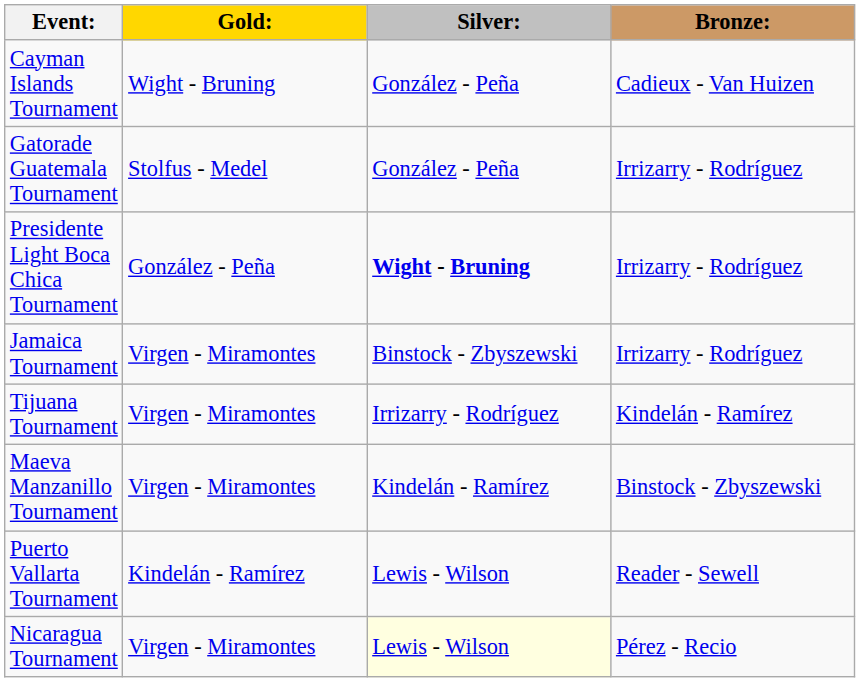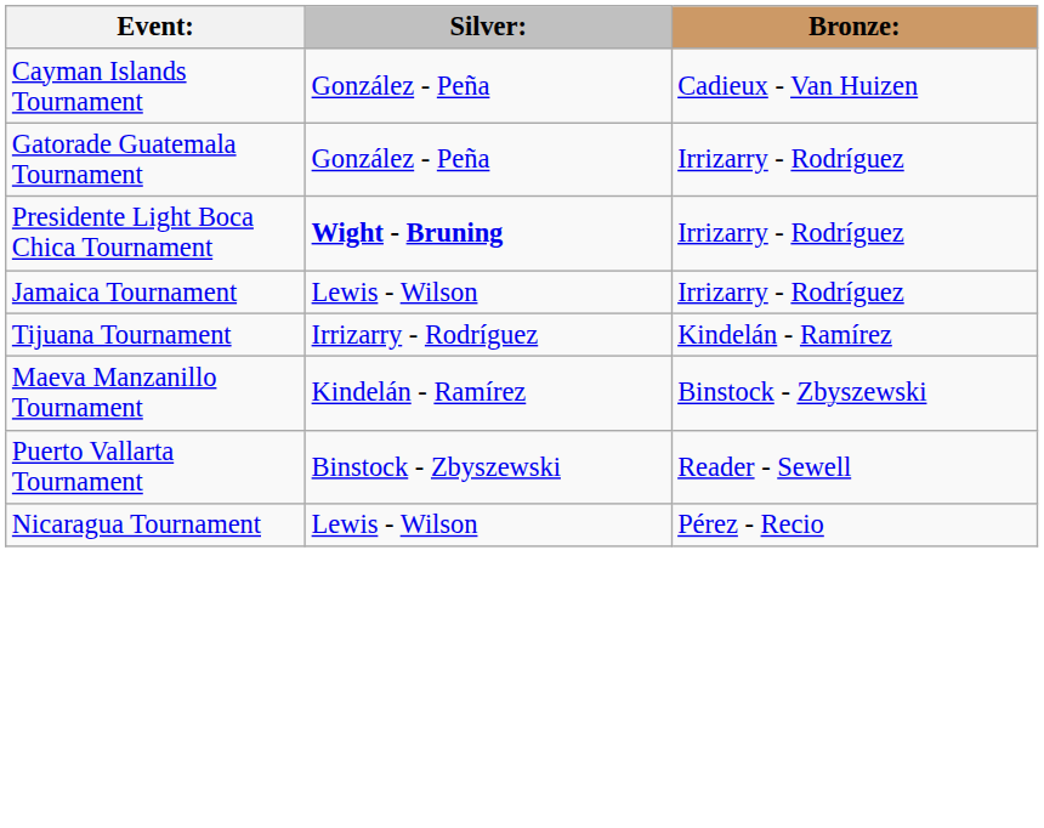- column: Gold: | Wight - Bruning | Stolfus - Medel | González - Peña | Virgen - Miramontes | Virgen - Miramontes | Virgen - Miramontes | Kindelán - Ramírez | Virgen - Miramontes
Jamaica Tournament | Silver:: Binstock - Zbyszewski -> Lewis - Wilson
Puerto Vallarta Tournament | Silver:: Lewis - Wilson -> Binstock - Zbyszewski
Nicaragua Tournament | Silver:: lightyellow background -> no background
